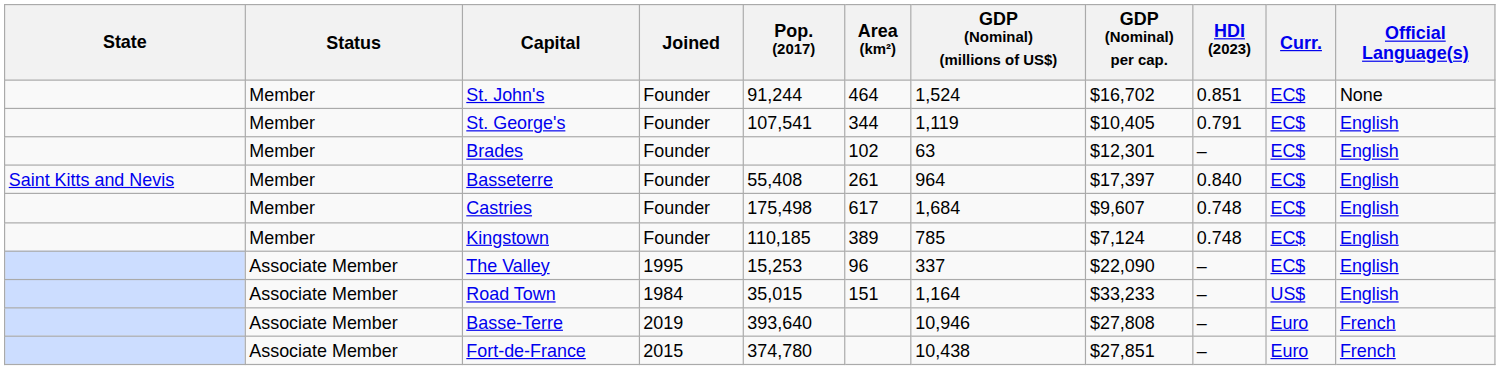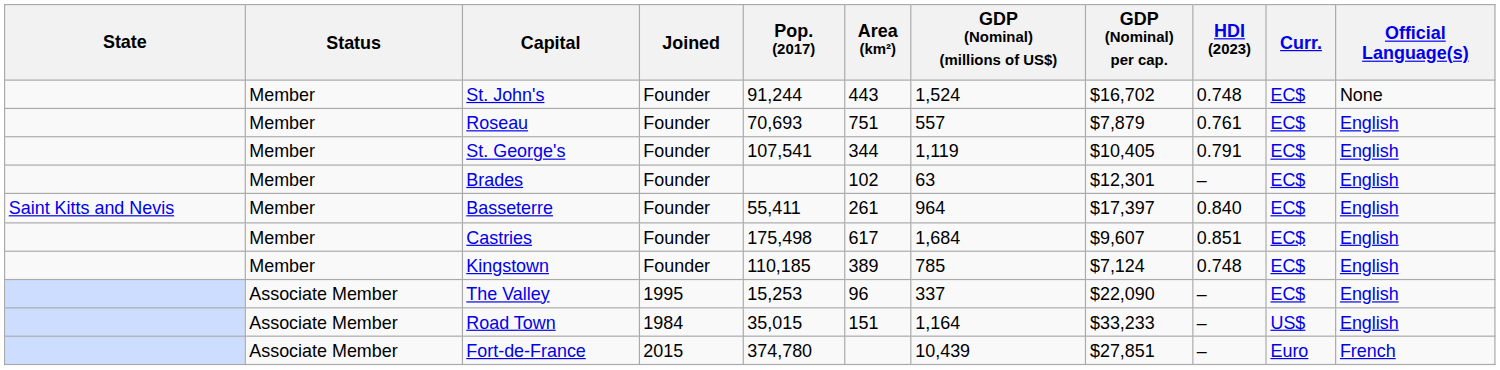St. John's | Area (km²): 464 -> 443
St. John's | HDI (2023): 0.851 -> 0.748
+ row: Member | Roseau | Founder | 70,693 | 751 | 557 | $7,879 | 0.761 | EC$ | English
Basseterre | Pop. (2017): 55,408 -> 55,411
Castries | HDI (2023): 0.748 -> 0.851
- row: Associate Member | Basse-Terre | 2019 | 393,640 | 10,946 | $27,808 | – | Euro | French
Fort-de-France | GDP (Nominal) (millions of US$): 10,438 -> 10,439
